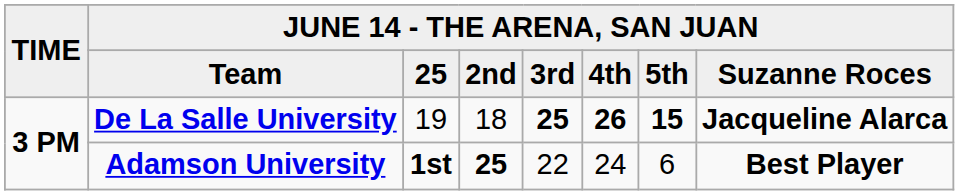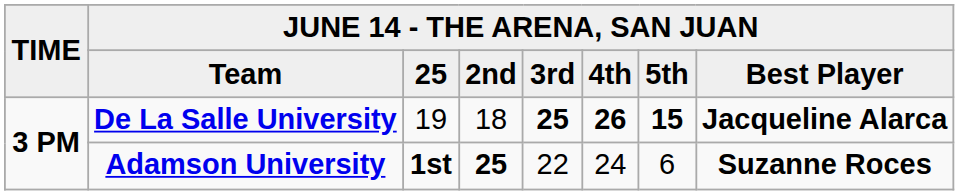Team | column 8: Suzanne Roces -> Best Player
Adamson University | column 8: Best Player -> Suzanne Roces
